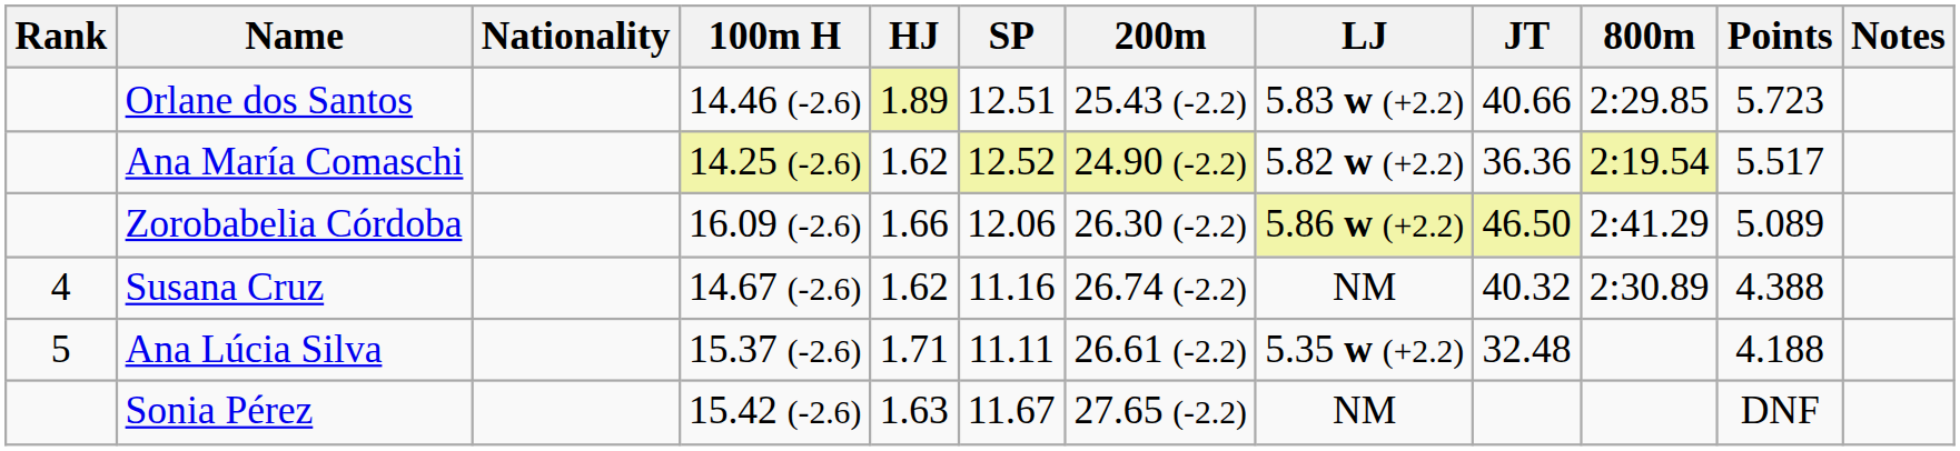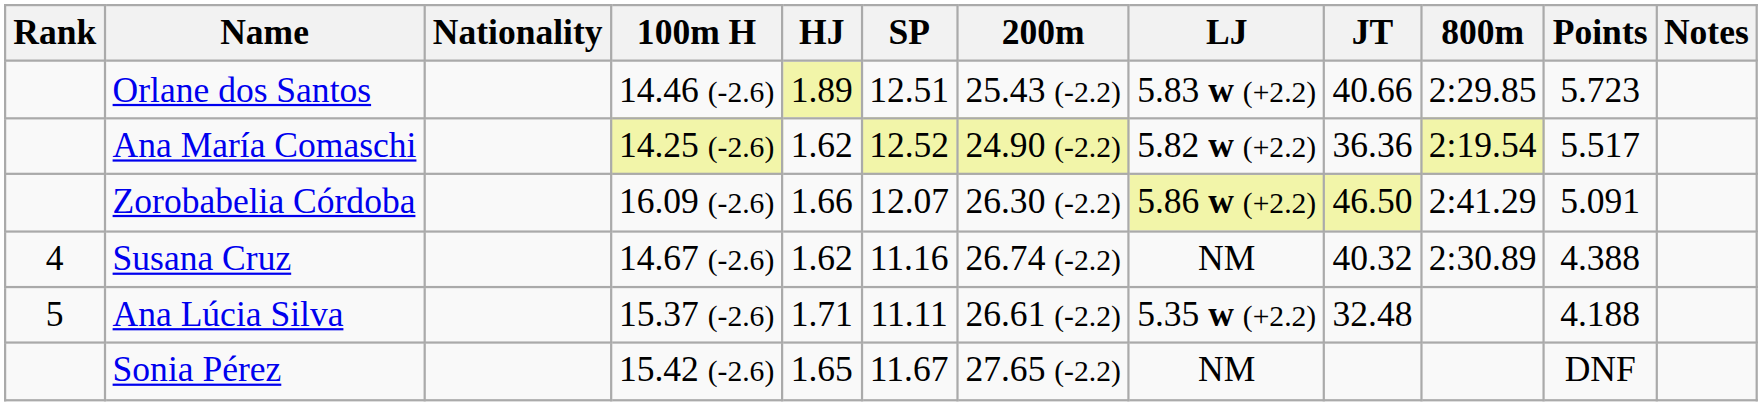Zorobabelia Córdoba | SP: 12.06 -> 12.07
Zorobabelia Córdoba | Points: 5.089 -> 5.091
Sonia Pérez | HJ: 1.63 -> 1.65
